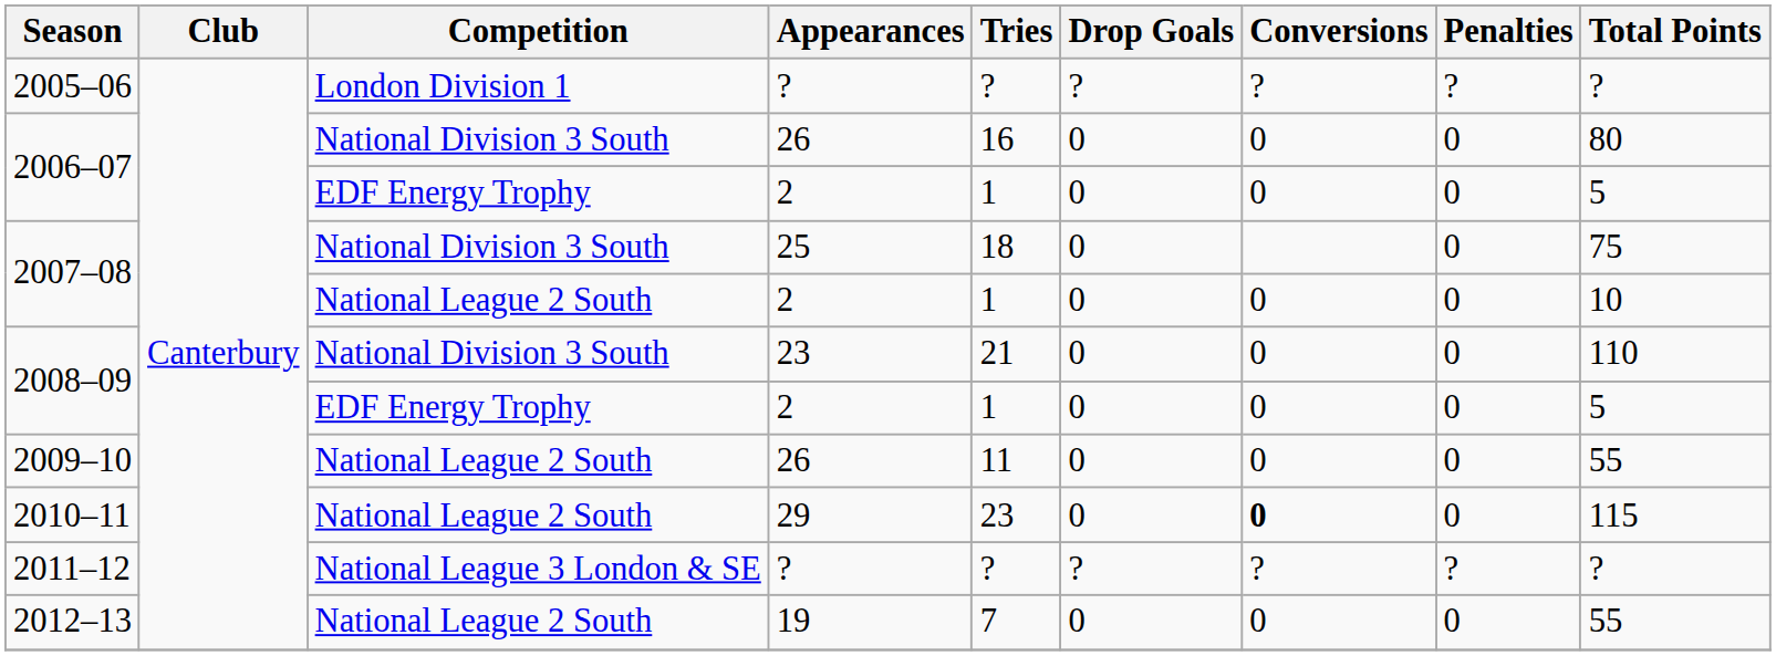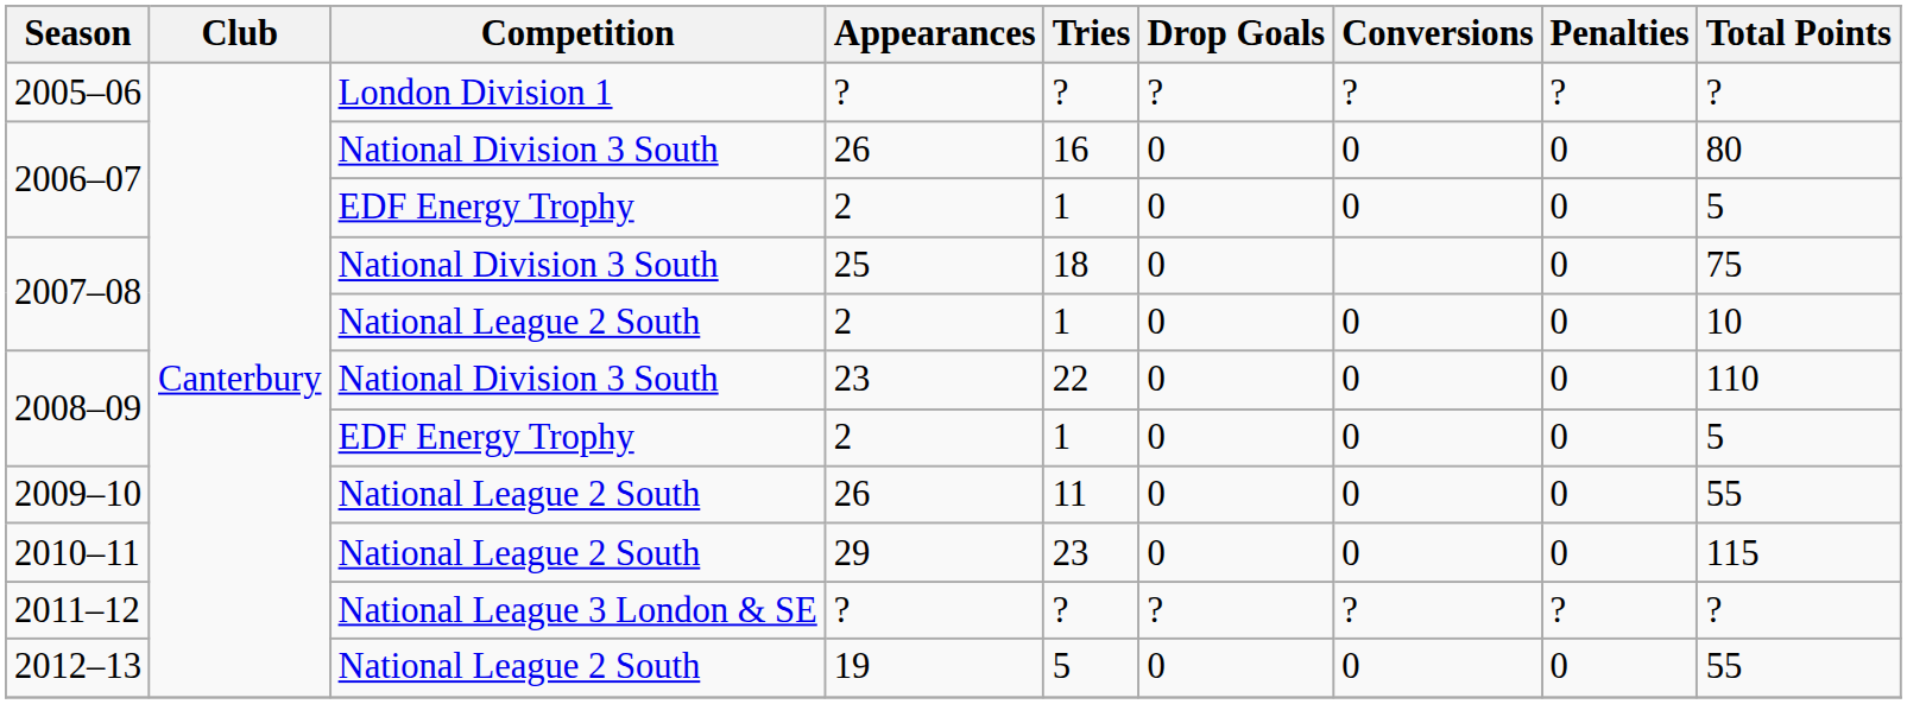2008–09 / 23 | Tries: 21 -> 22
2010–11 | Conversions: bold -> normal
2012–13 | Tries: 7 -> 5
